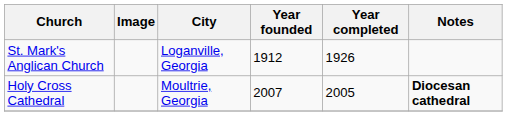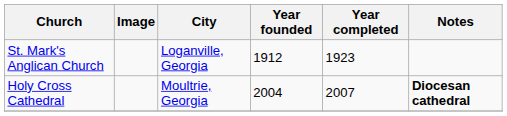St. Mark's Anglican Church | Year completed: 1926 -> 1923
Holy Cross Cathedral | Year founded: 2007 -> 2004
Holy Cross Cathedral | Year completed: 2005 -> 2007
